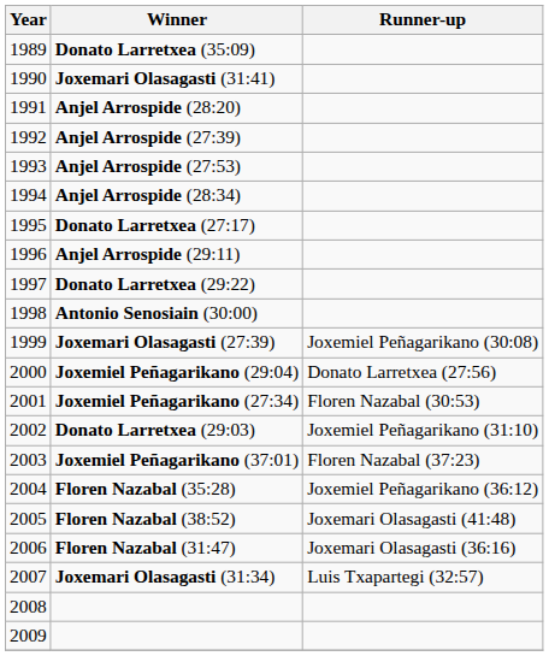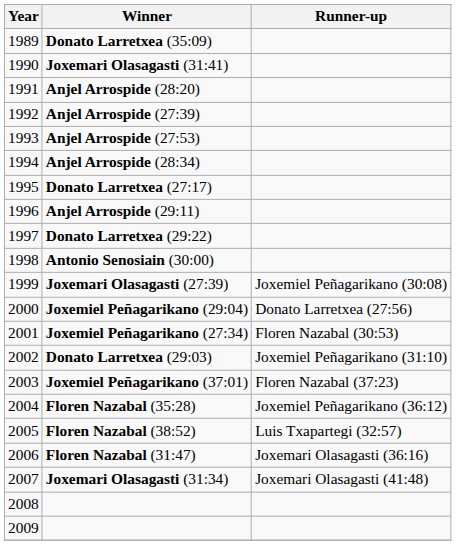Floren Nazabal (38:52) | Runner-up: Joxemari Olasagasti (41:48) -> Luis Txapartegi (32:57)
Joxemari Olasagasti (31:34) | Runner-up: Luis Txapartegi (32:57) -> Joxemari Olasagasti (41:48)
